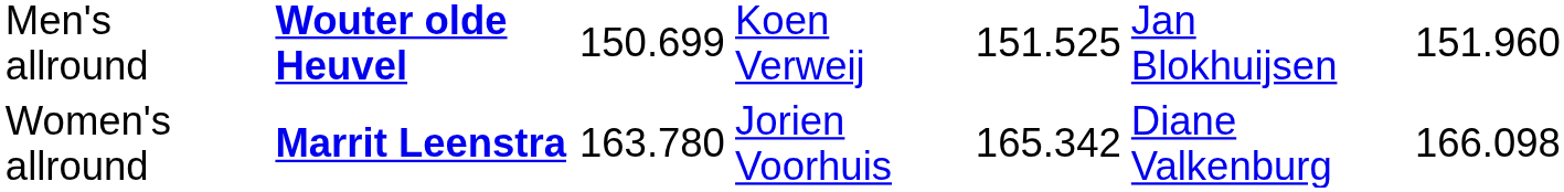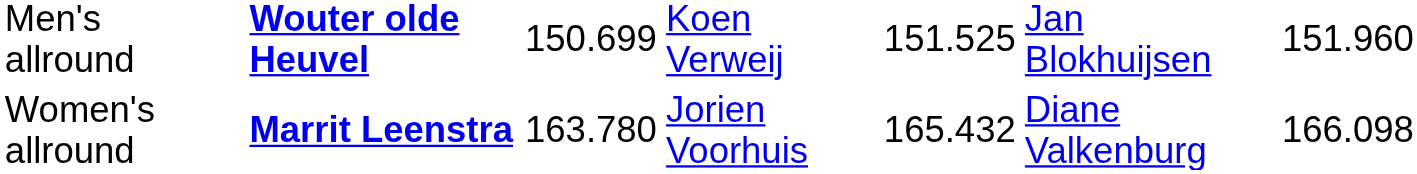Women's allround | column 5: 165.342 -> 165.432
